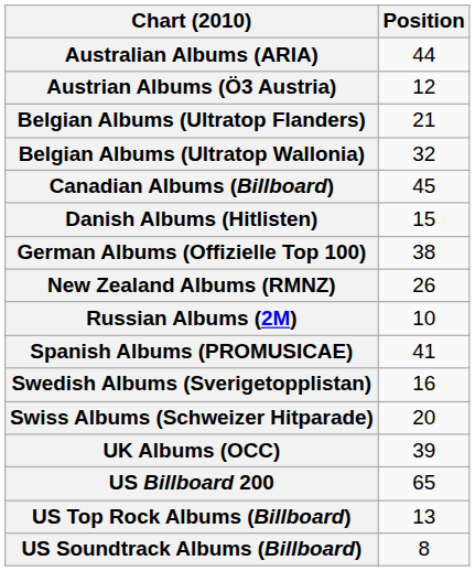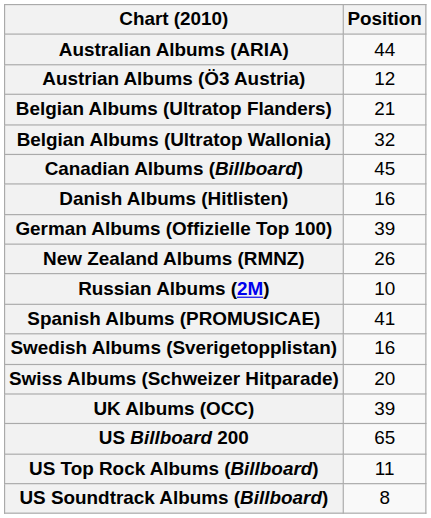Danish Albums (Hitlisten) | Position: 15 -> 16
German Albums (Offizielle Top 100) | Position: 38 -> 39
US Top Rock Albums (Billboard) | Position: 13 -> 11
